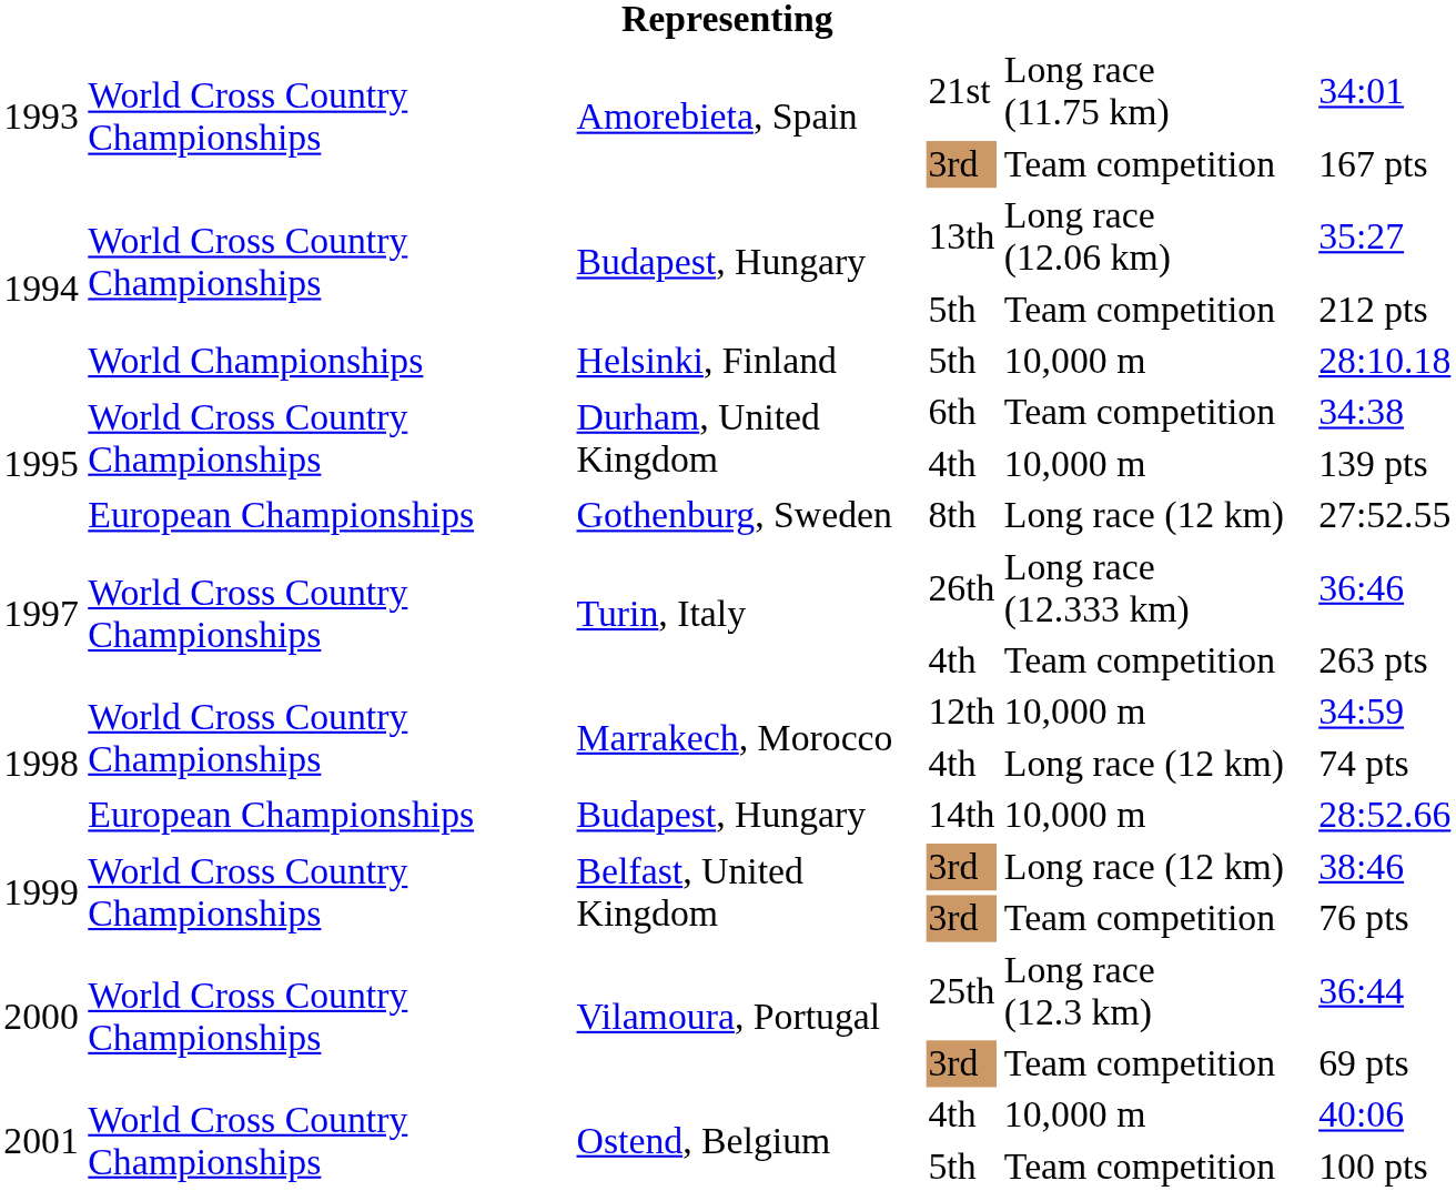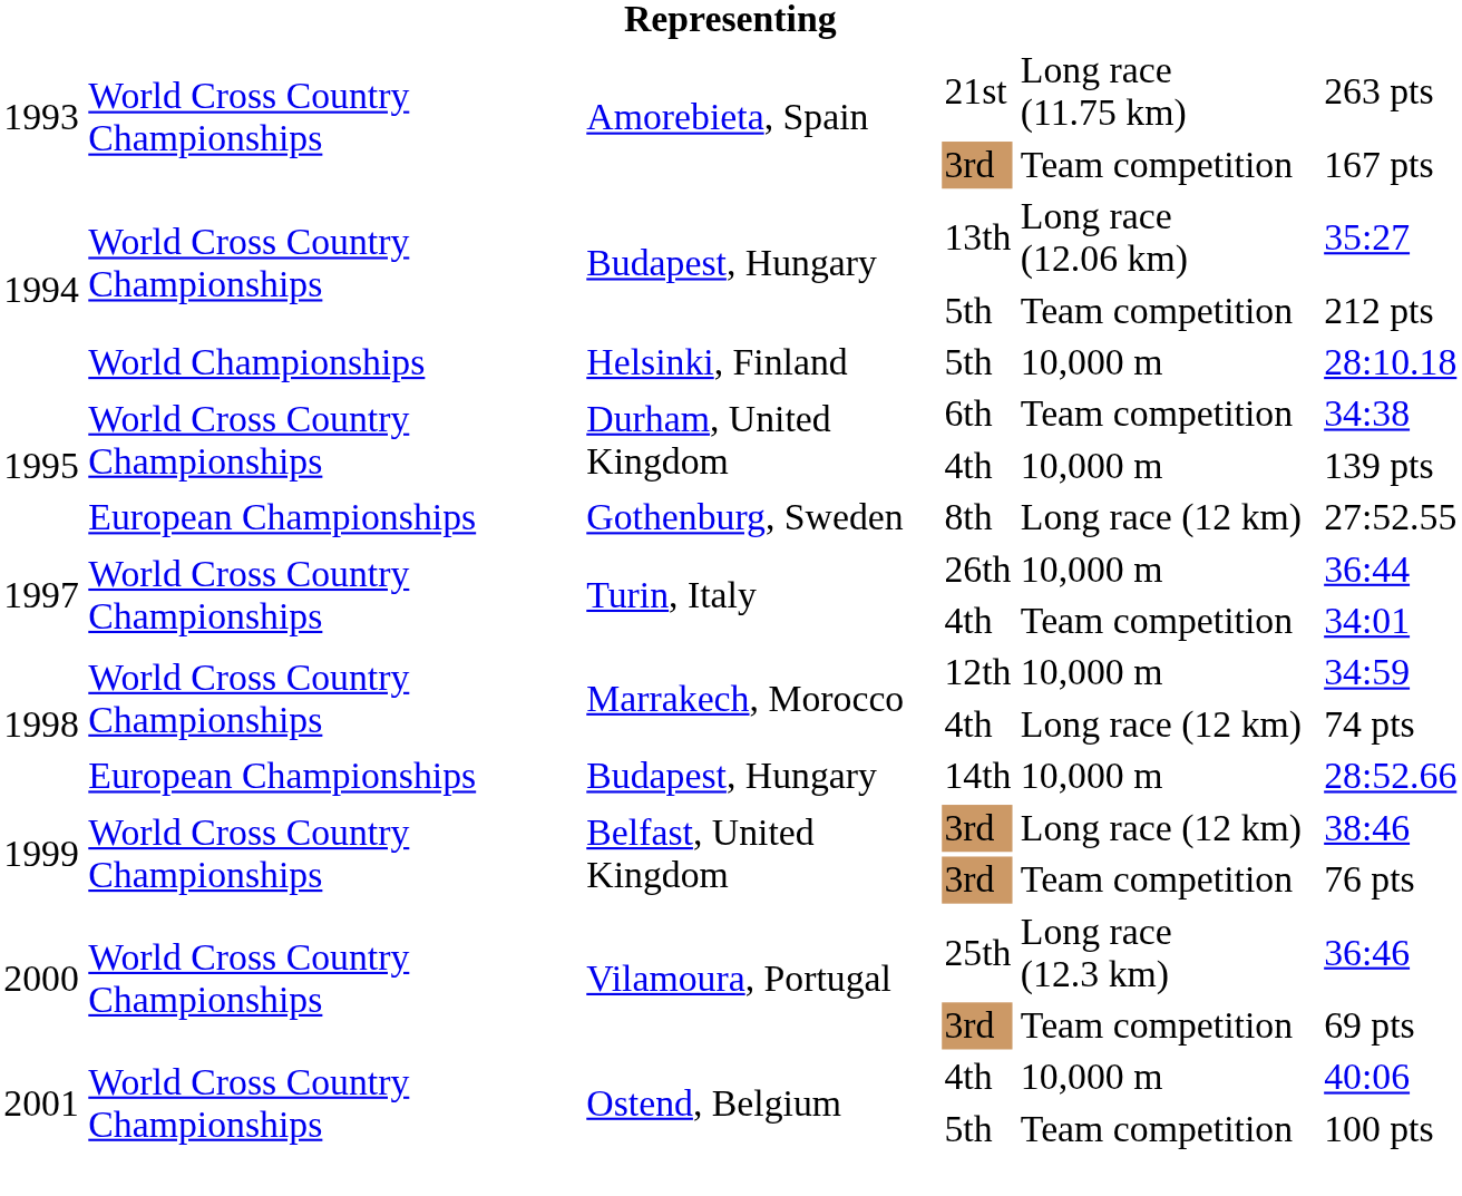21st | column 6: 34:01 -> 263 pts
26th | column 5: Long race (12.333 km) -> 10,000 m
26th | column 6: 36:46 -> 36:44
Turin, Italy / 4th | column 6: 263 pts -> 34:01
25th | column 6: 36:44 -> 36:46
